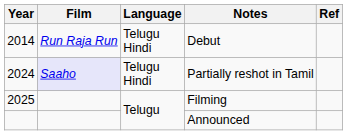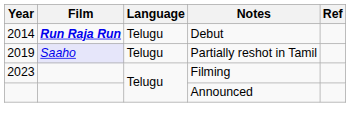Debut | Film: normal -> bold
Debut | Language: Telugu Hindi -> Telugu
Partially reshot in Tamil | Year: 2024 -> 2019
Partially reshot in Tamil | Language: Telugu Hindi -> Telugu
Filming | Year: 2025 -> 2023
